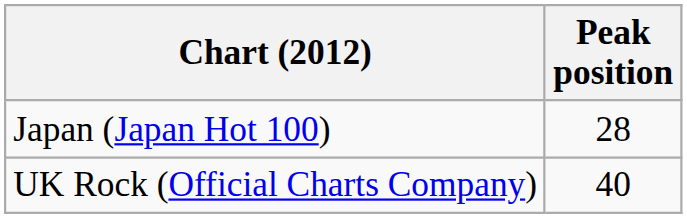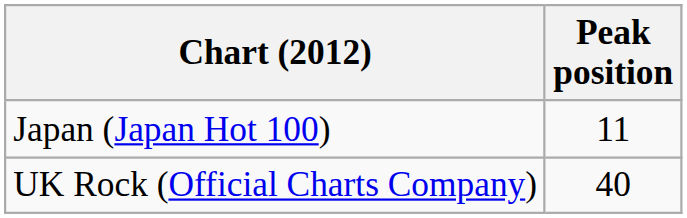Japan (Japan Hot 100) | Peak position: 28 -> 11
